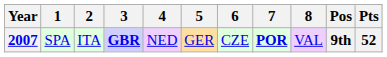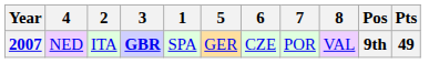columns swapped: 1 <-> 4
2007 | 7: bold -> normal
2007 | Pts: 52 -> 49
